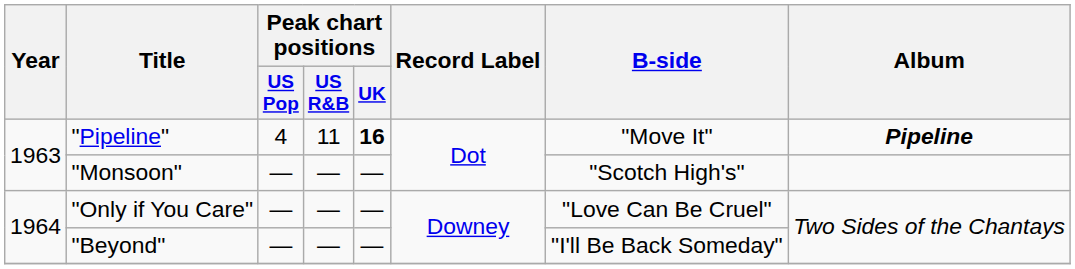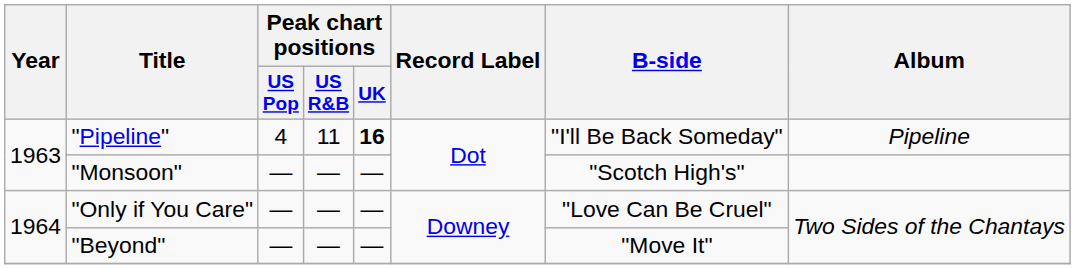"Pipeline" | B-side: "Move It" -> "I'll Be Back Someday"
"Pipeline" | Album: bold -> normal
"Beyond" | B-side: "I'll Be Back Someday" -> "Move It"
